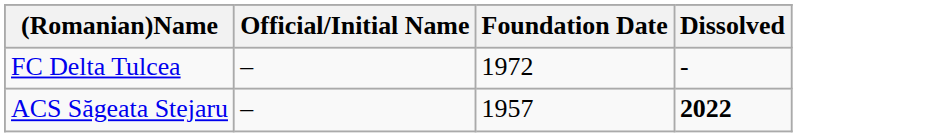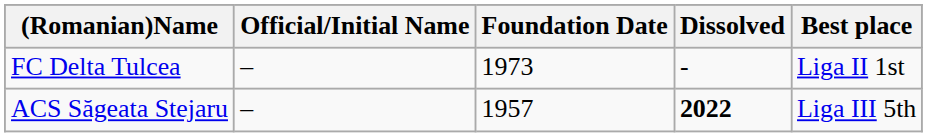+ column: Best place | Liga II 1st | Liga III 5th
FC Delta Tulcea | Foundation Date: 1972 -> 1973
